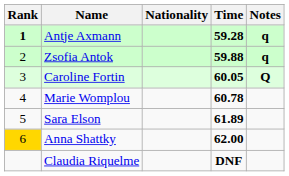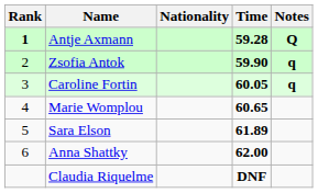Antje Axmann | Notes: q -> Q
Zsofia Antok | Time: 59.88 -> 59.90
Caroline Fortin | Notes: Q -> q
Marie Womplou | Time: 60.78 -> 60.65
Anna Shattky | Rank: gold background -> no background
